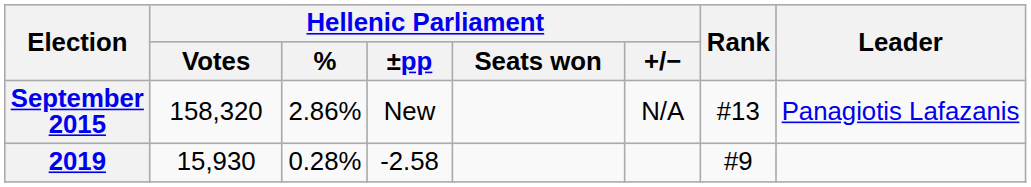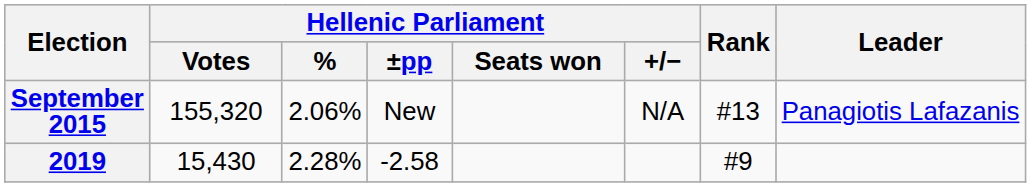September 2015 | Hellenic Parliament / Votes: 158,320 -> 155,320
September 2015 | Hellenic Parliament / %: 2.86% -> 2.06%
2019 | Hellenic Parliament / Votes: 15,930 -> 15,430
2019 | Hellenic Parliament / %: 0.28% -> 2.28%
